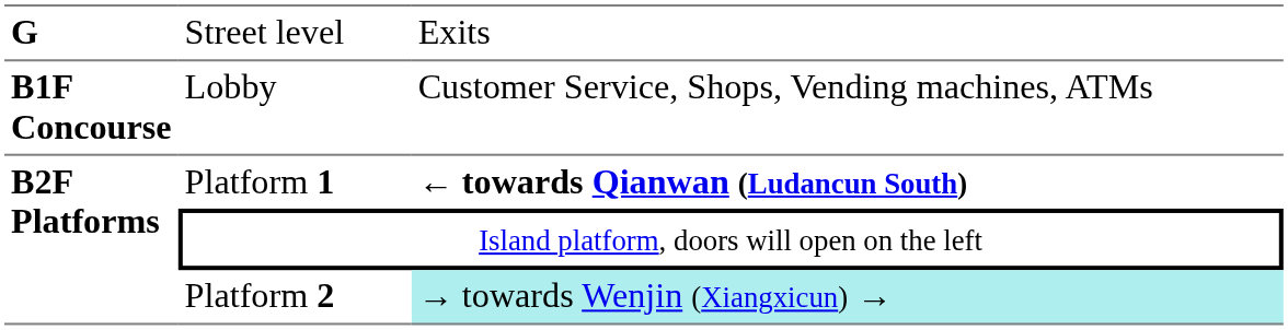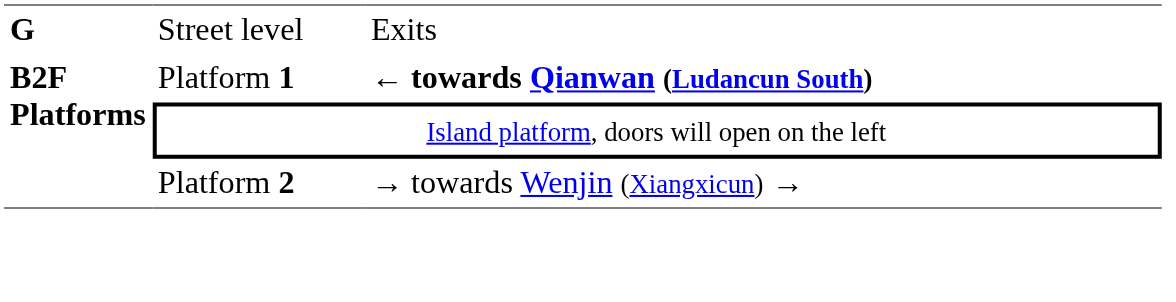- row: B1F Concourse | Lobby | Customer Service, Shops, Vending machines, ATMs
Platform 2 | column 3: paleturquoise background -> no background
